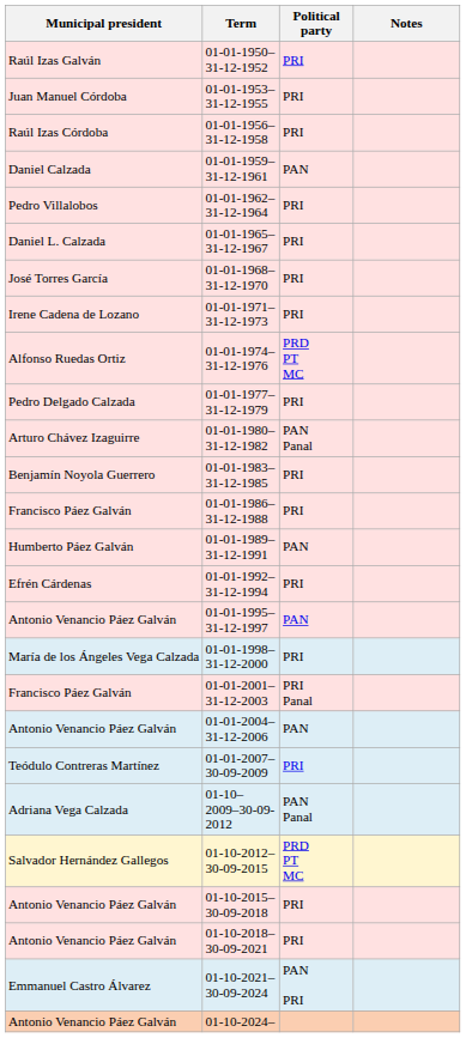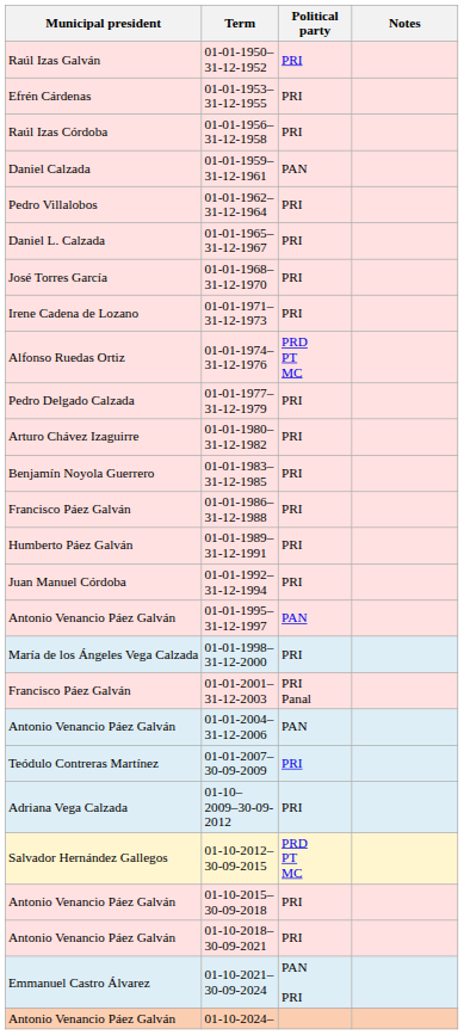01-01-1953–31-12-1955 | Municipal president: Juan Manuel Córdoba -> Efrén Cárdenas
01-01-1980–31-12-1982 | Political party: PAN Panal -> PRI
01-01-1989–31-12-1991 | Political party: PAN -> PRI
01-01-1992–31-12-1994 | Municipal president: Efrén Cárdenas -> Juan Manuel Córdoba
01-10–2009–30-09-2012 | Political party: PAN Panal -> PRI
